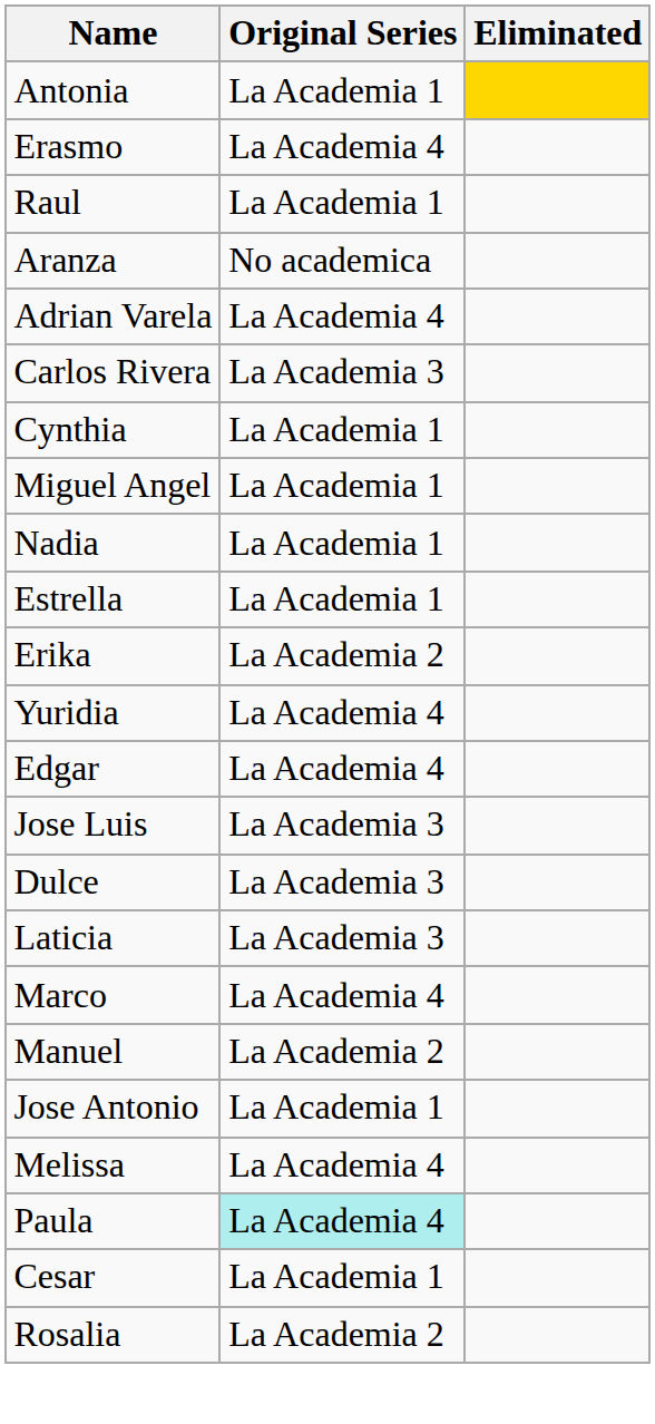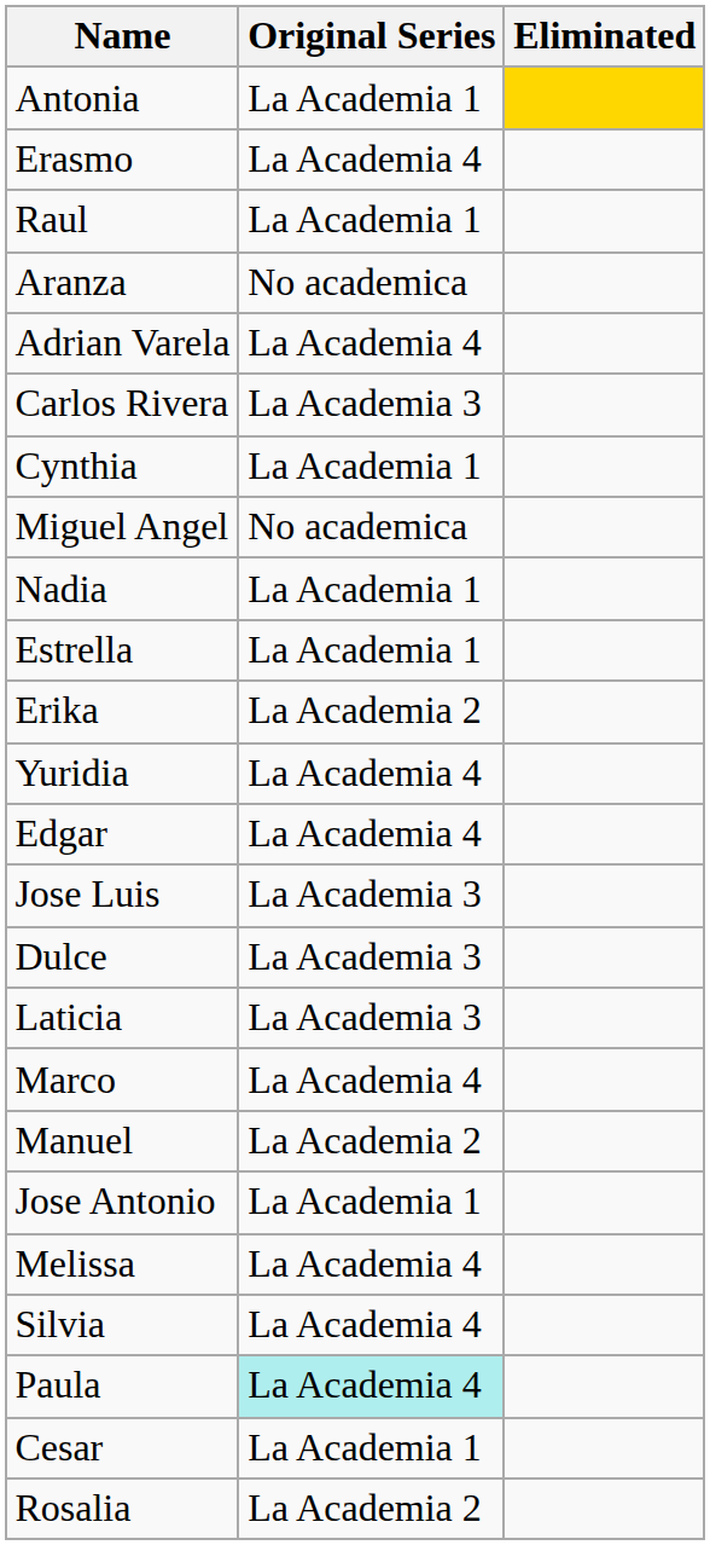Miguel Angel | Original Series: La Academia 1 -> No academica
+ row: Silvia | La Academia 4
